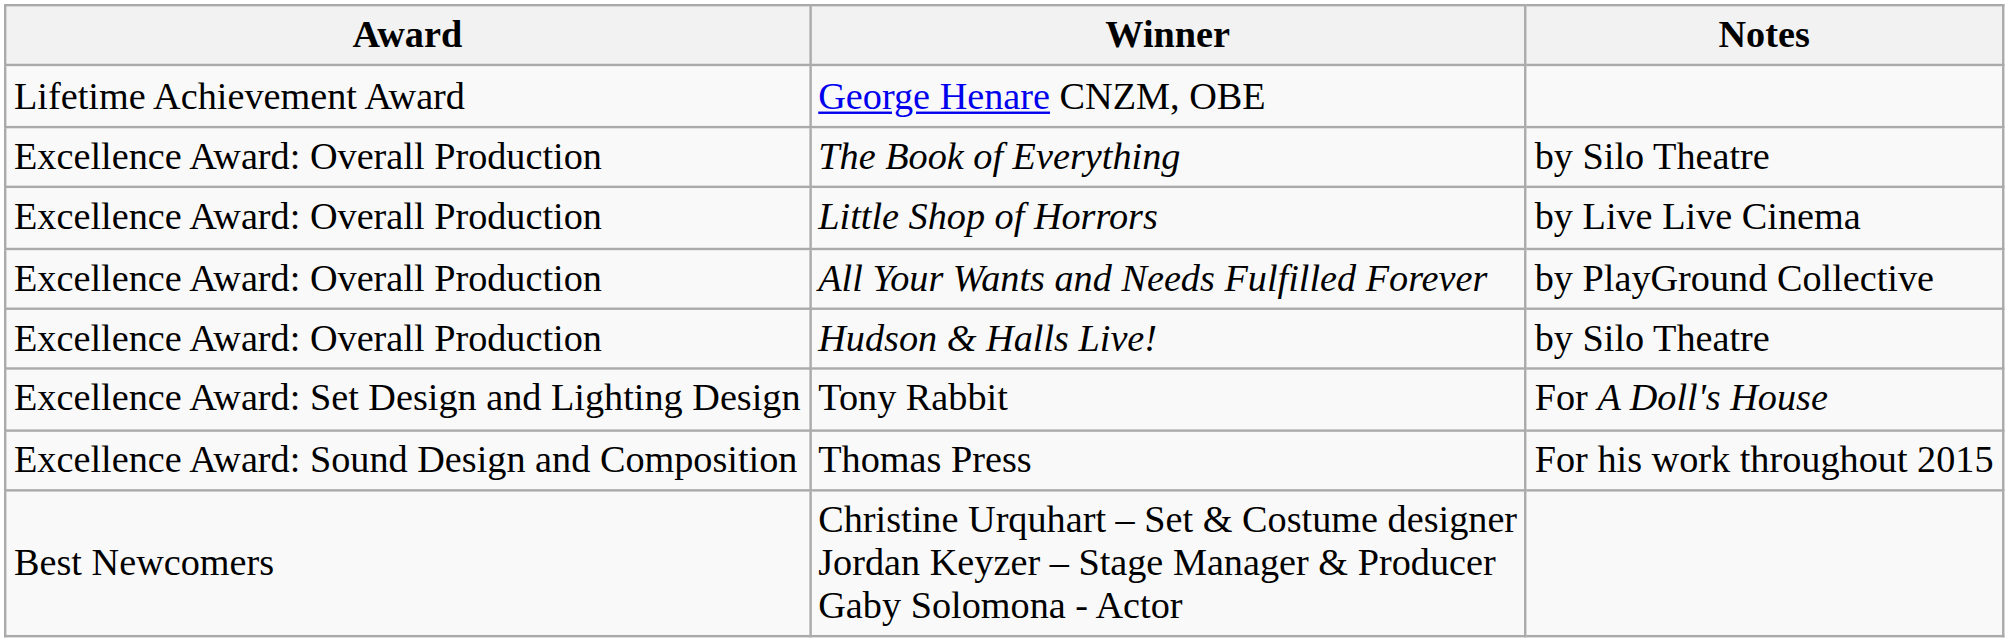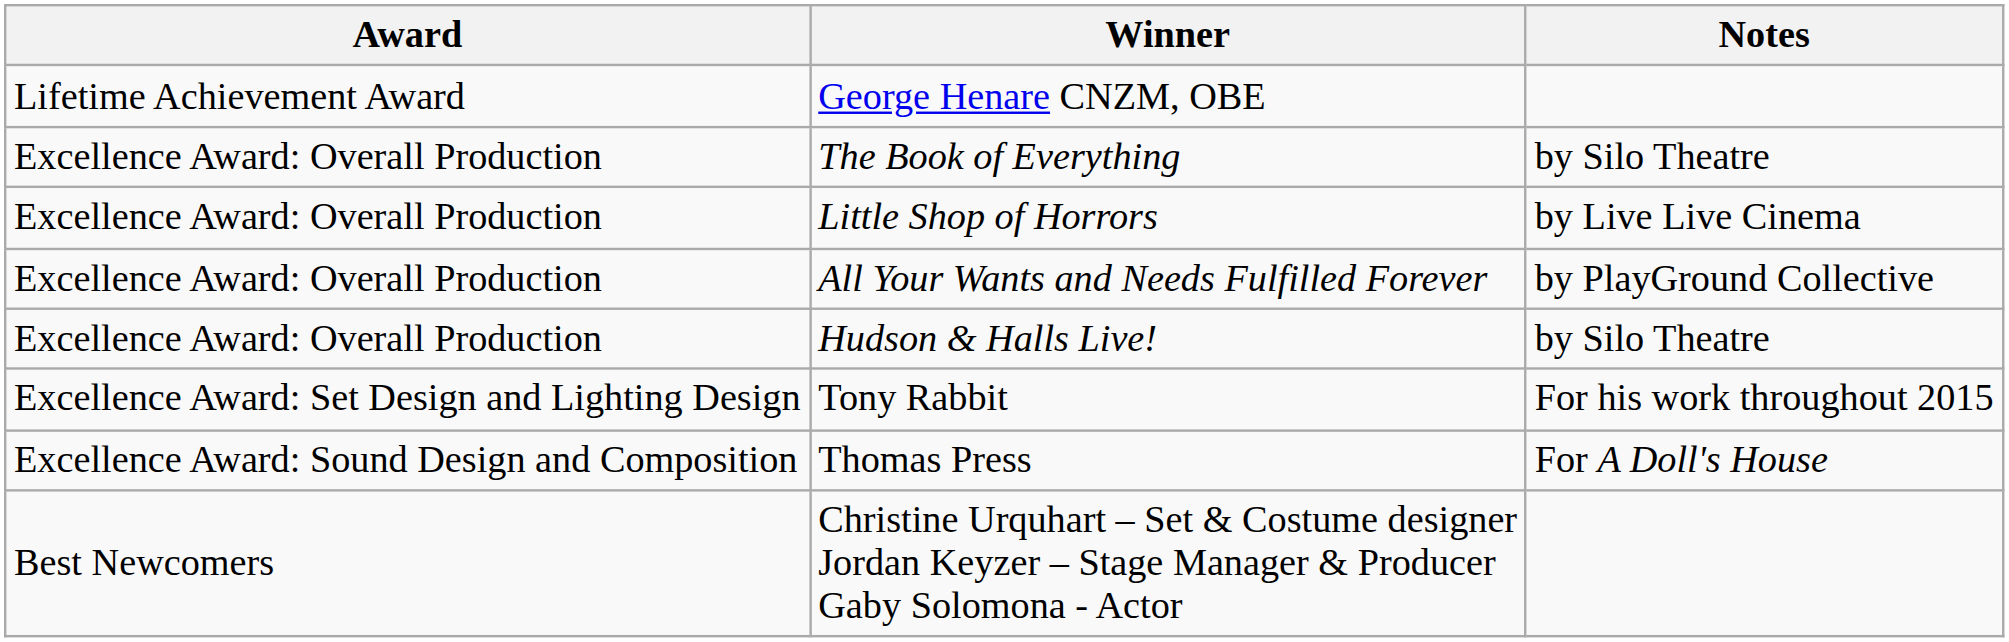Tony Rabbit | Notes: For A Doll's House -> For his work throughout 2015
Thomas Press | Notes: For his work throughout 2015 -> For A Doll's House
